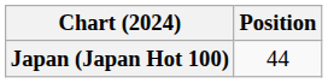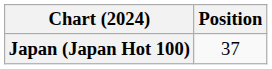Japan (Japan Hot 100) | Position: 44 -> 37
